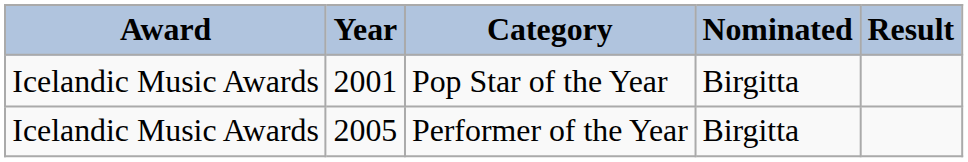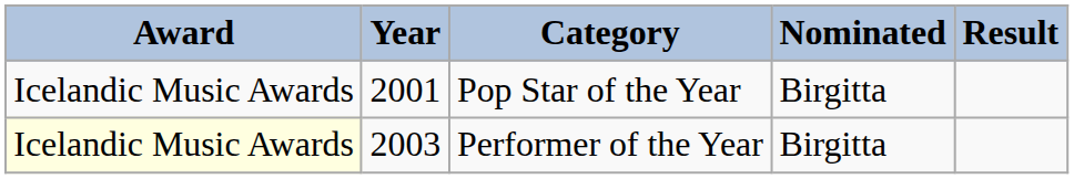Performer of the Year | Award: no background -> lightyellow background
Performer of the Year | Year: 2005 -> 2003
